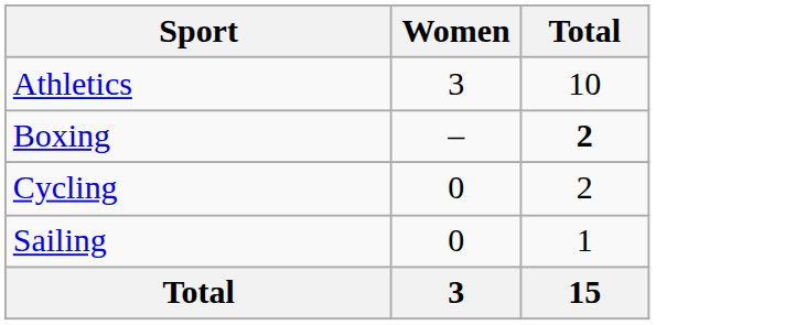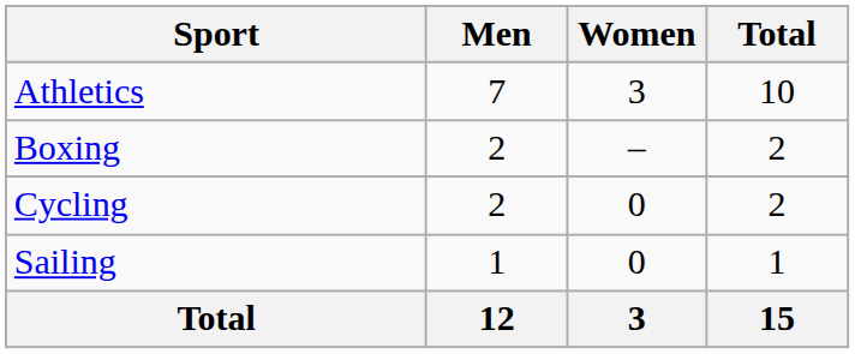+ column: Men | 7 | 2 | 2 | 1 | 12
Boxing | Total: bold -> normal
